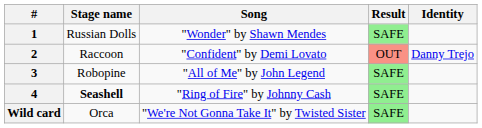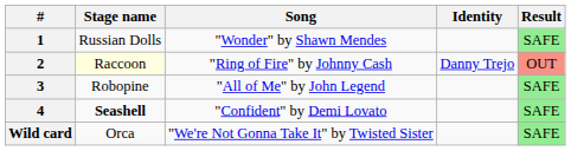columns swapped: Identity <-> Result
2 | Stage name: no background -> lightyellow background
2 | Song: "Confident" by Demi Lovato -> "Ring of Fire" by Johnny Cash
4 | Song: "Ring of Fire" by Johnny Cash -> "Confident" by Demi Lovato
